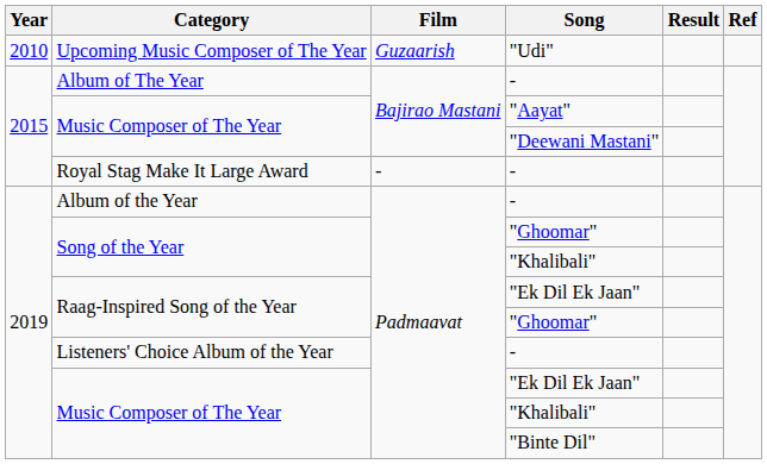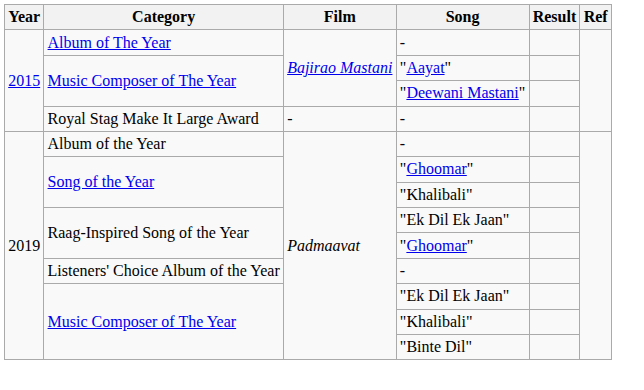- row: 2010 | Upcoming Music Composer of The Year | Guzaarish | "Udi"
